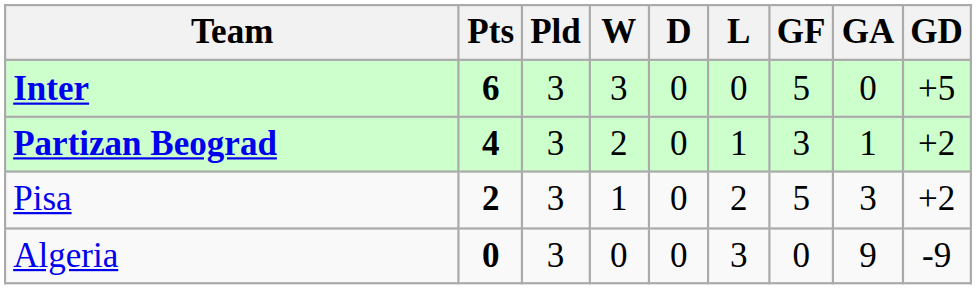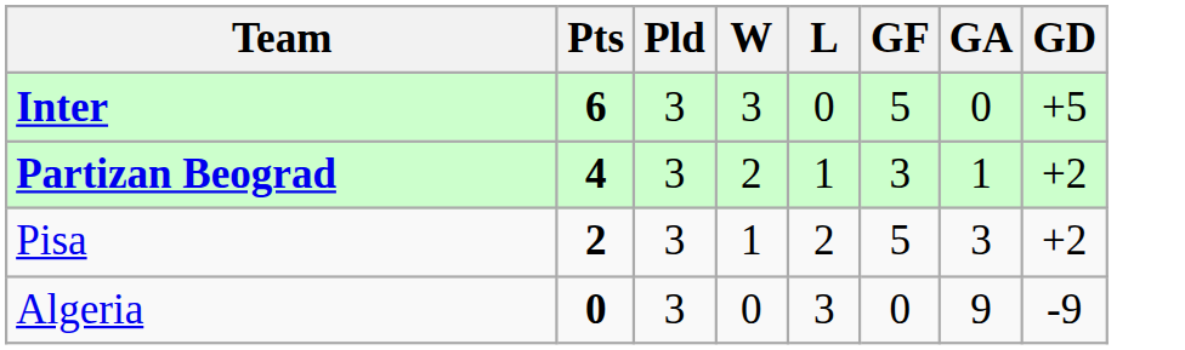- column: D | 0 | 0 | 0 | 0
